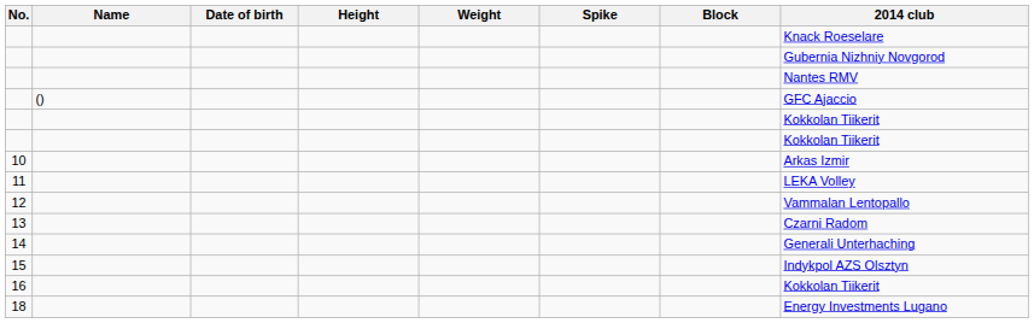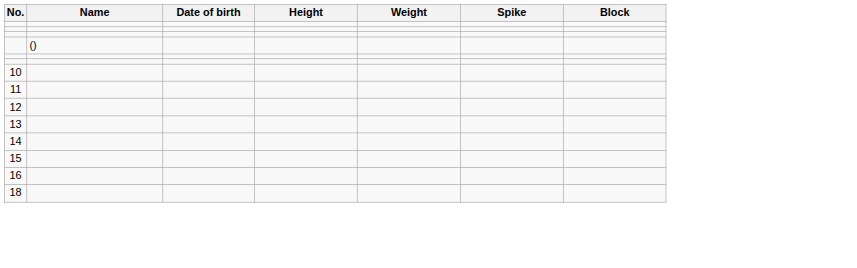- column: 2014 club | Knack Roeselare | Gubernia Nizhniy Novgorod | Nantes RMV | GFC Ajaccio | Kokkolan Tiikerit | Kokkolan Tiikerit | Arkas Izmir | LEKA Volley | Vammalan Lentopallo | Czarni Radom | Generali Unterhaching | Indykpol AZS Olsztyn | Kokkolan Tiikerit | Energy Investments Lugano
